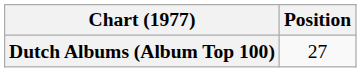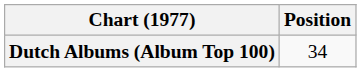Dutch Albums (Album Top 100) | Position: 27 -> 34
